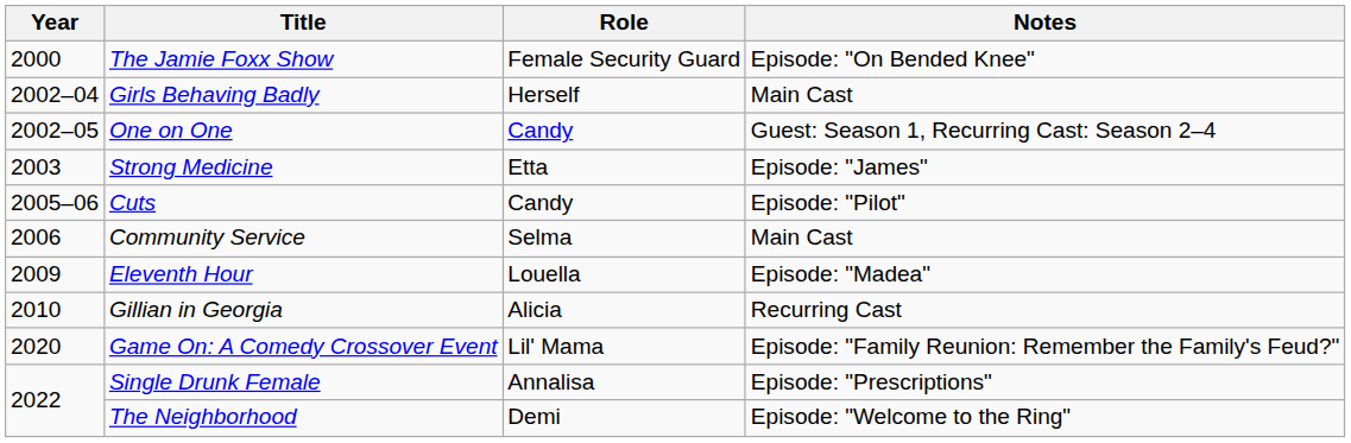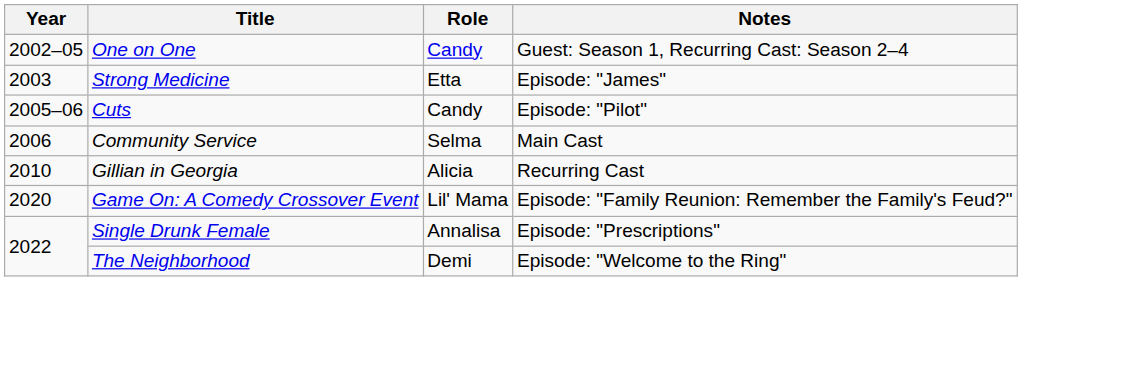- row: 2000 | The Jamie Foxx Show | Female Security Guard | Episode: "On Bended Knee"
- row: 2002–04 | Girls Behaving Badly | Herself | Main Cast
- row: 2009 | Eleventh Hour | Louella | Episode: "Madea"
